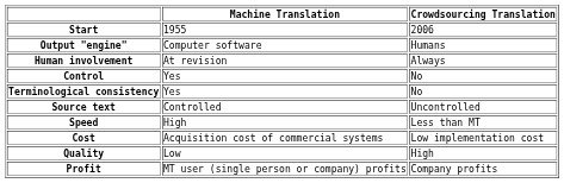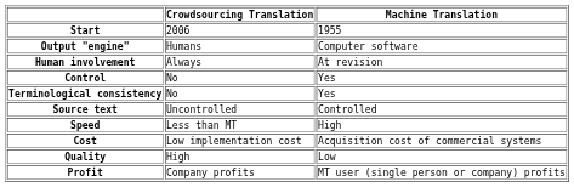columns swapped: Crowdsourcing Translation <-> Machine Translation
